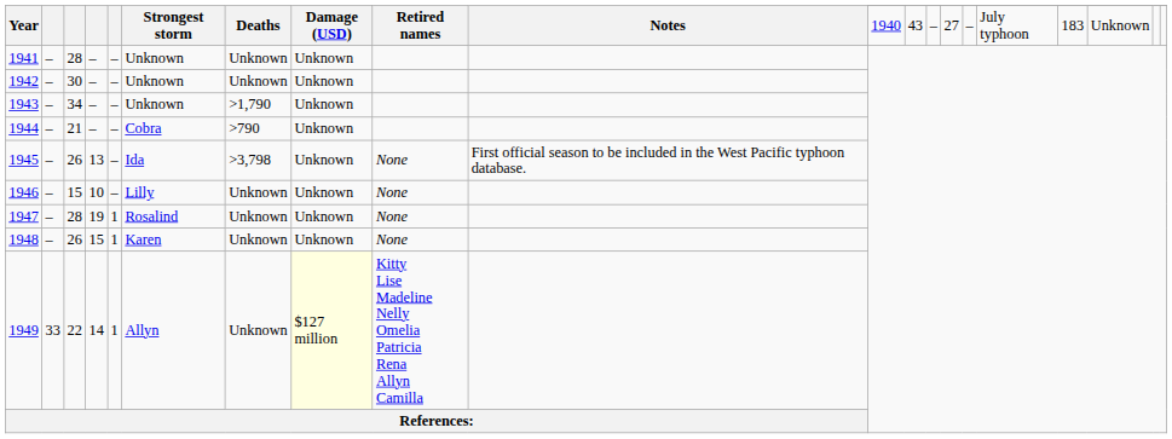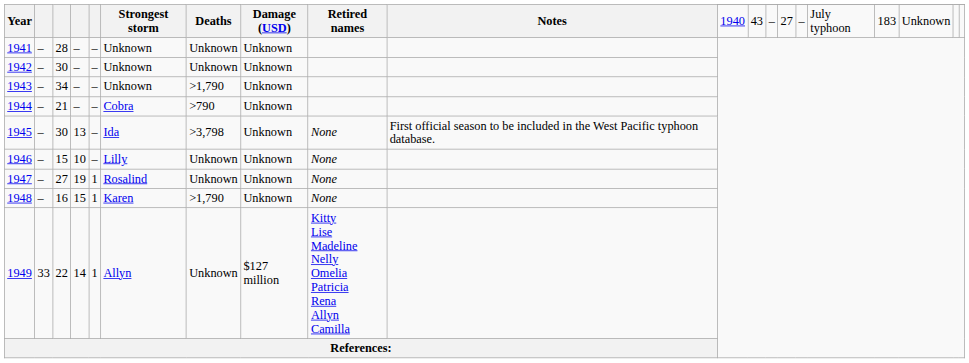1945 | column 3: 26 -> 30
1947 | column 3: 28 -> 27
1948 | column 3: 26 -> 16
1948 | Deaths: Unknown -> >1,790
1949 | Damage (USD): lightyellow background -> no background
